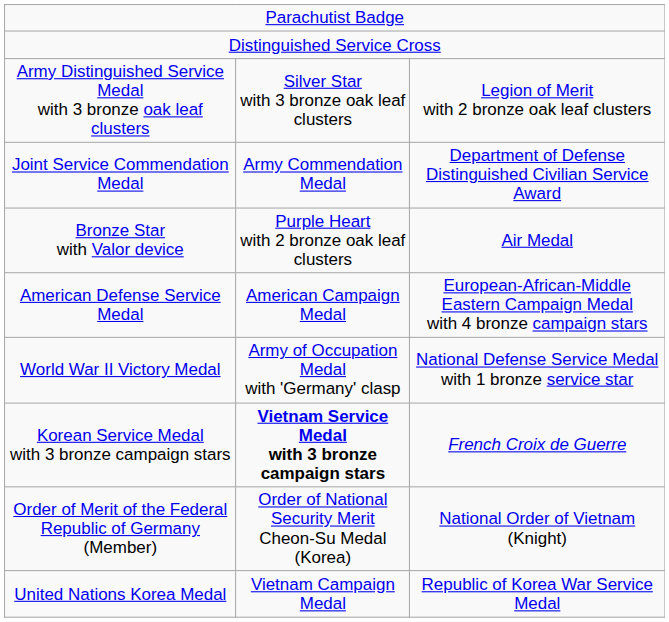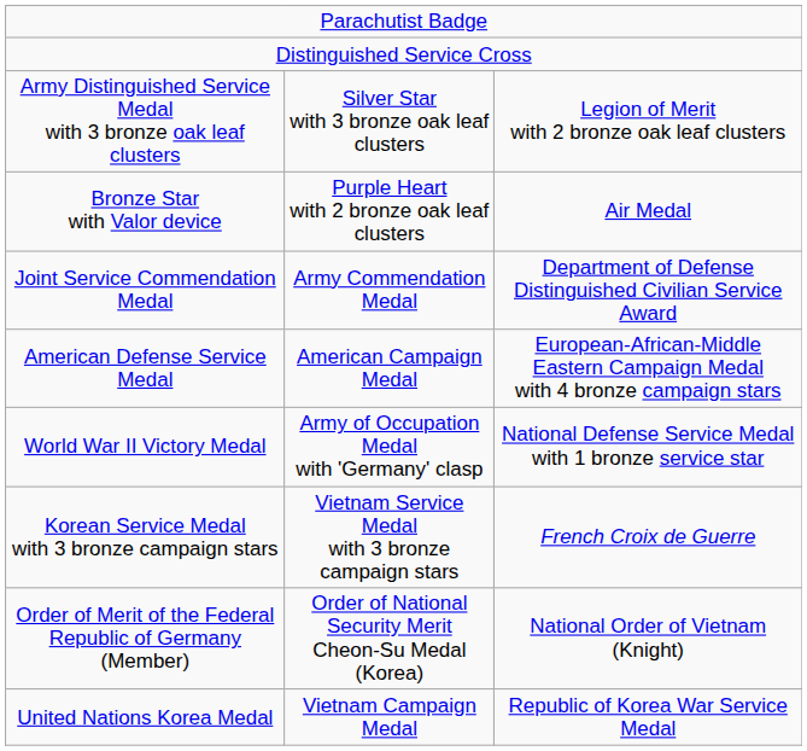rows swapped: Bronze Star with Valor device <-> Joint Service Commendation Medal
Korean Service Medal with 3 bronze campaign stars | column 2: bold -> normal
